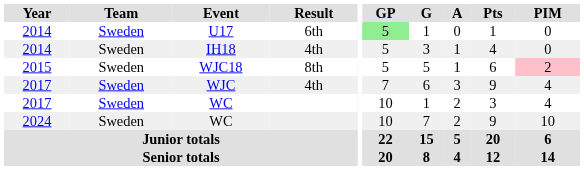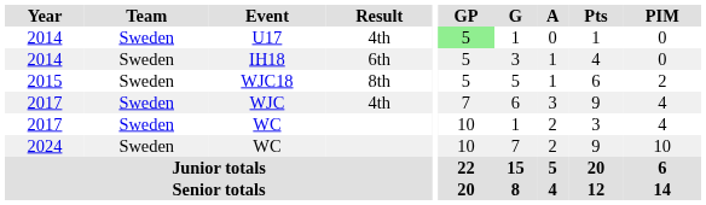U17 | Result: 6th -> 4th
IH18 | Result: 4th -> 6th
WJC18 | PIM: pink background -> no background
